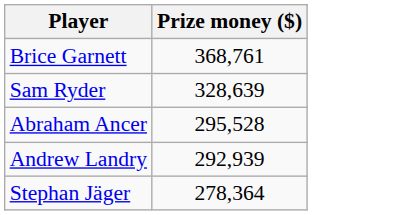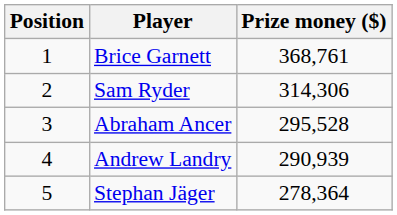+ column: Position | 1 | 2 | 3 | 4 | 5
Sam Ryder | Prize money ($): 328,639 -> 314,306
Andrew Landry | Prize money ($): 292,939 -> 290,939
